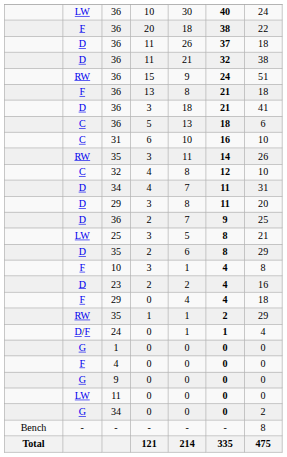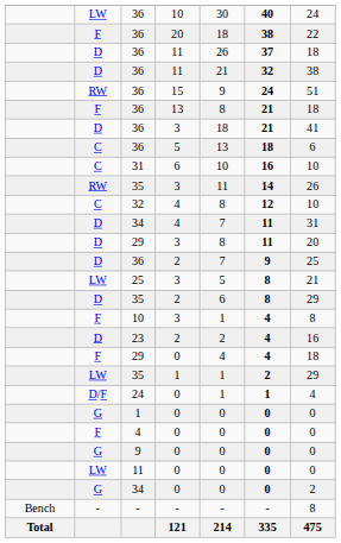35 / 1 | column 2: RW -> LW
